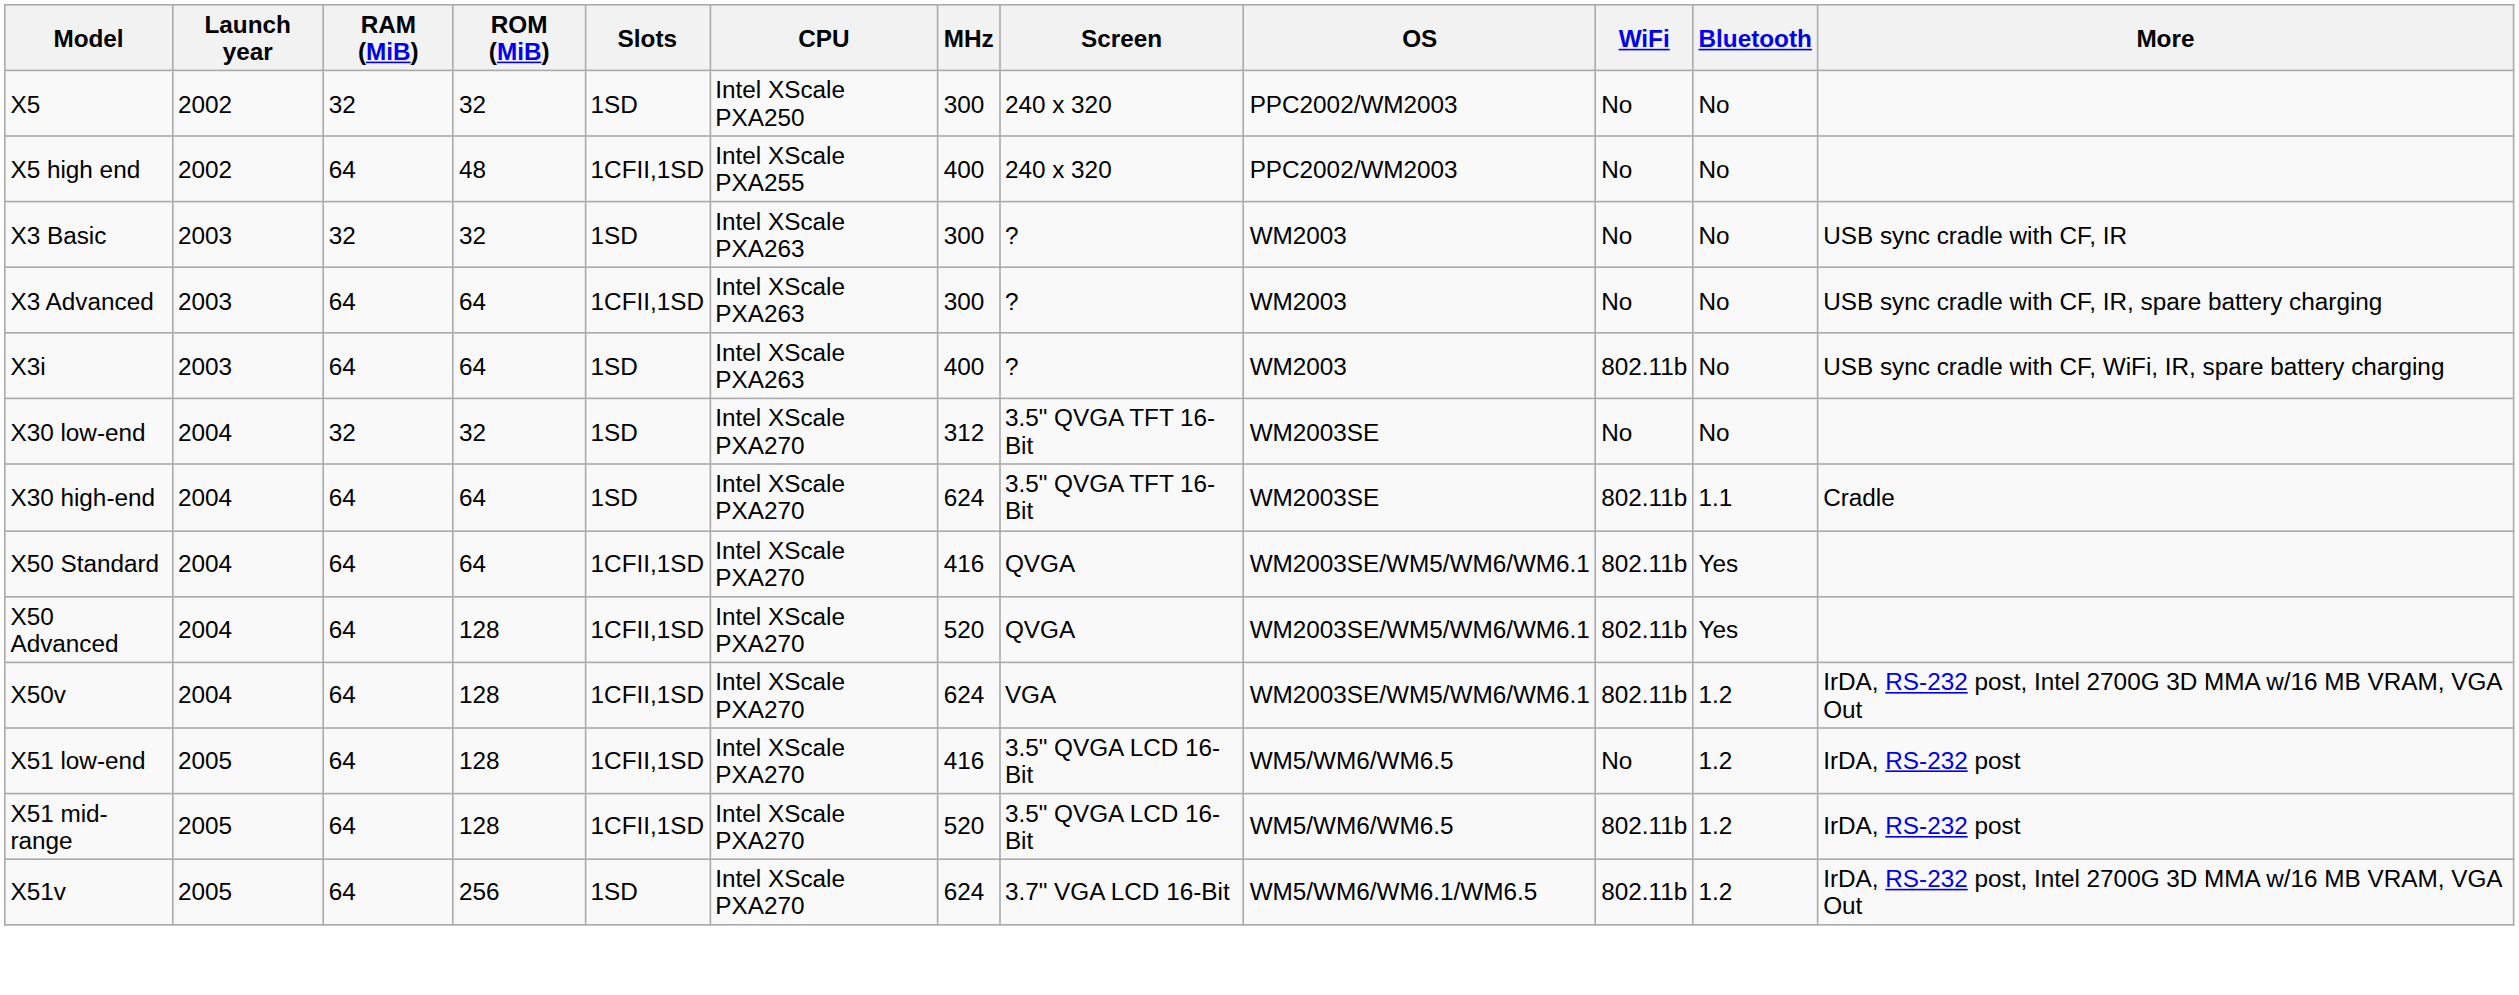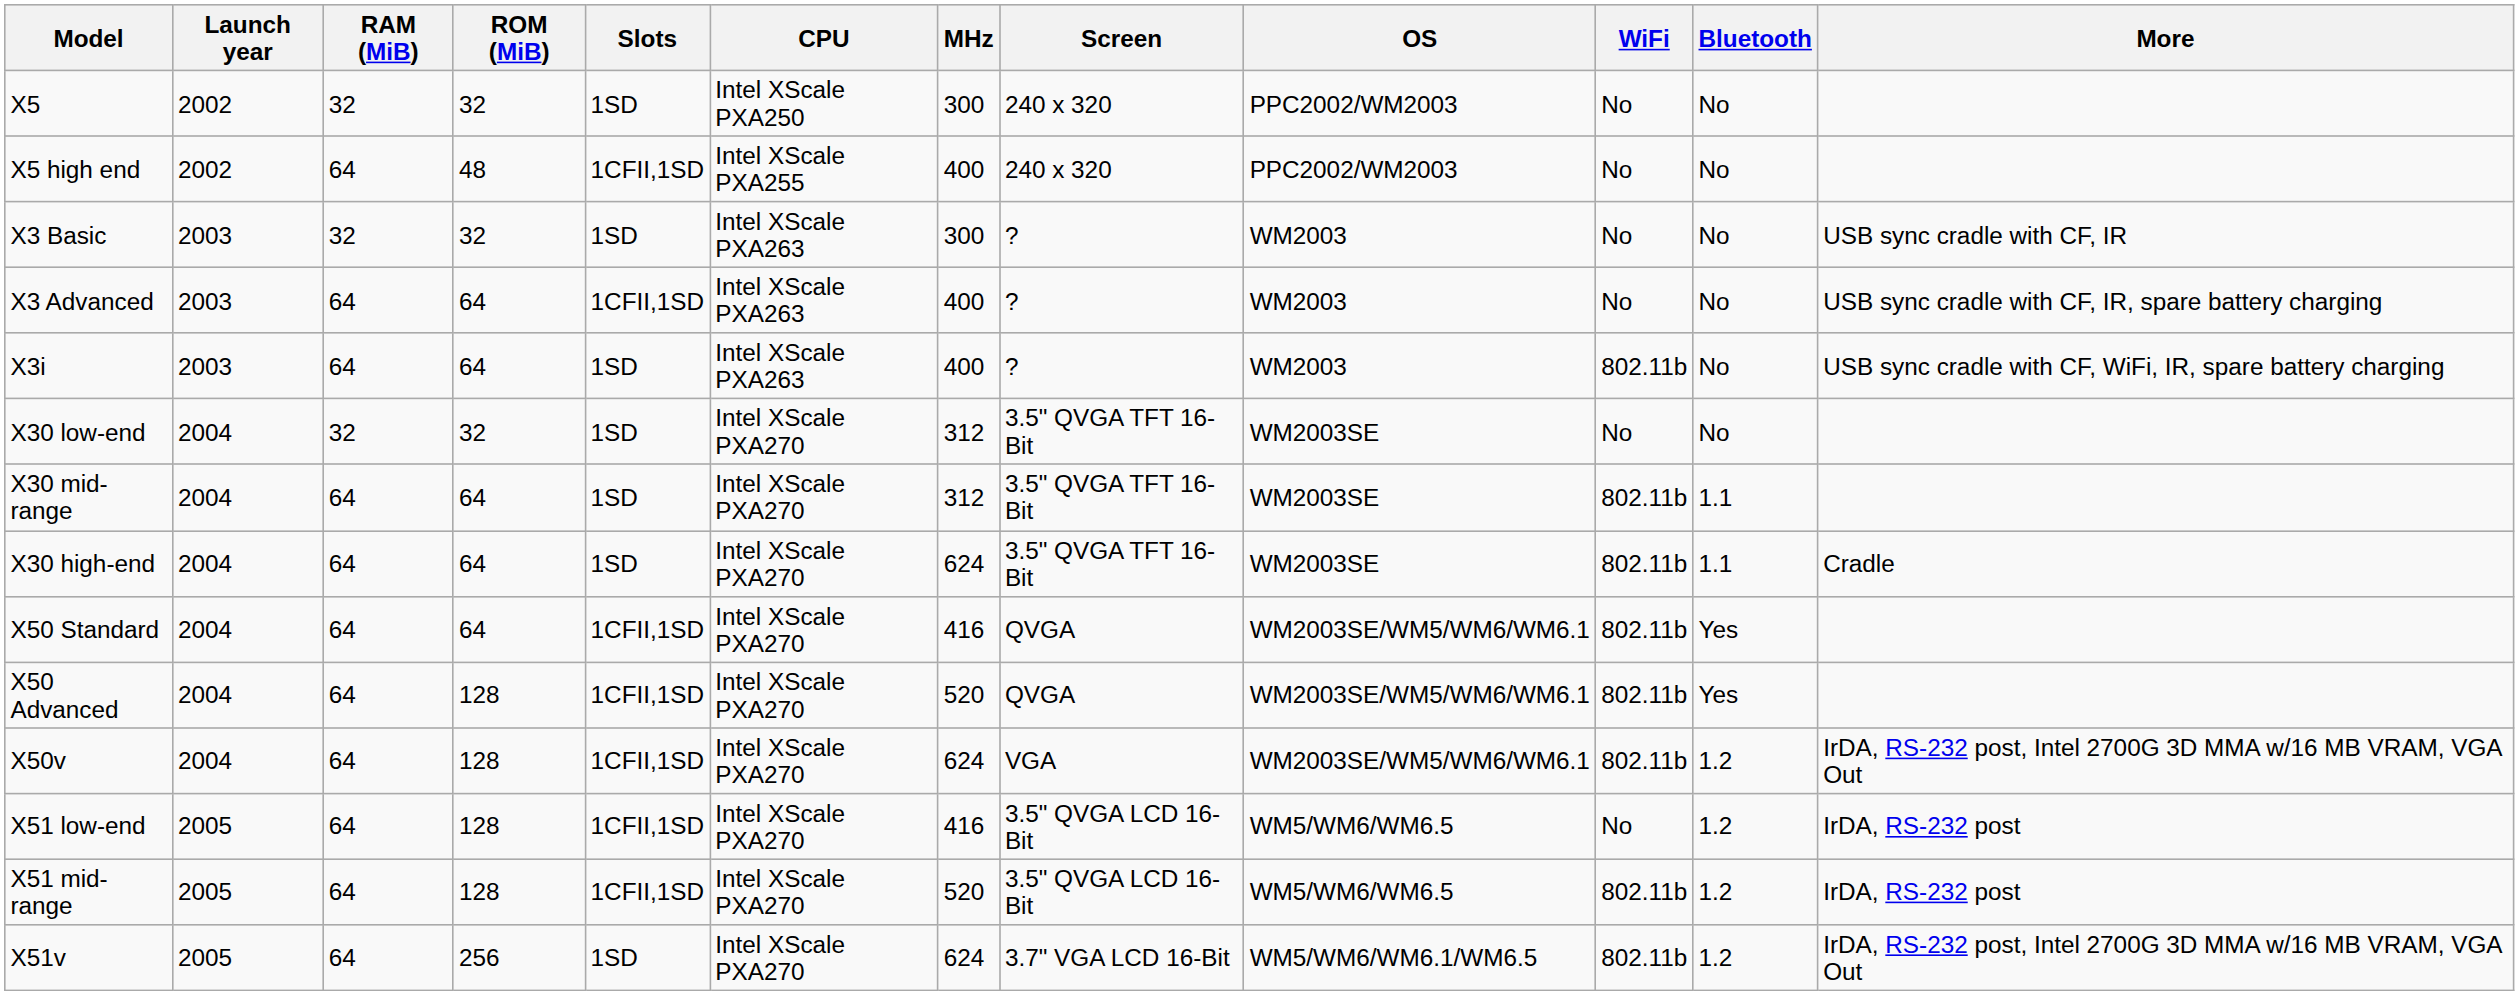X3 Advanced | MHz: 300 -> 400
+ row: X30 mid-range | 2004 | 64 | 64 | 1SD | Intel XScale PXA270 | 312 | 3.5" QVGA TFT 16-Bit | WM2003SE | 802.11b | 1.1
